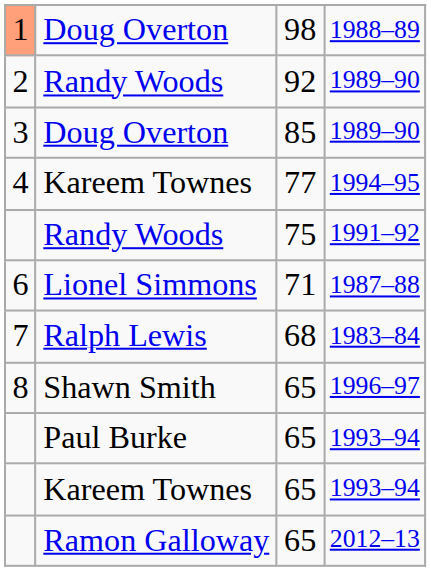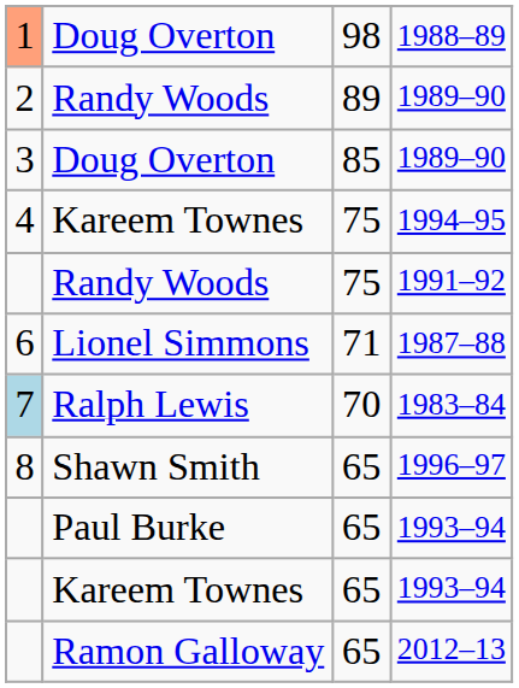Randy Woods / 1989–90 | column 3: 92 -> 89
1994–95 | column 3: 77 -> 75
1983–84 | column 1: no background -> lightblue background
1983–84 | column 3: 68 -> 70
